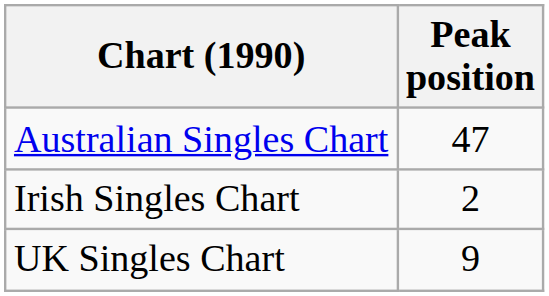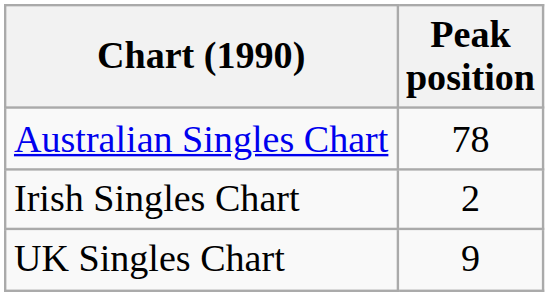Australian Singles Chart | Peak position: 47 -> 78
